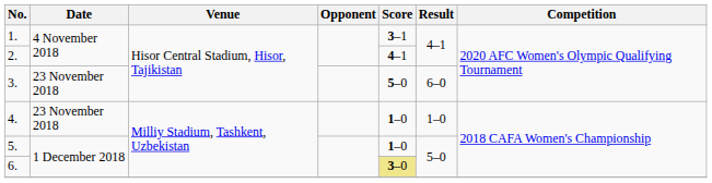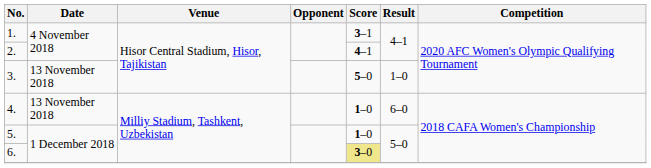3. | Date: 23 November 2018 -> 13 November 2018
3. | Result: 6–0 -> 1–0
4. | Date: 23 November 2018 -> 13 November 2018
4. | Result: 1–0 -> 6–0
